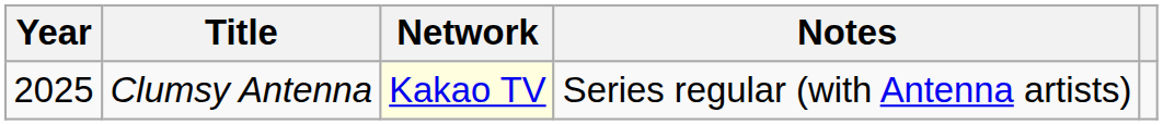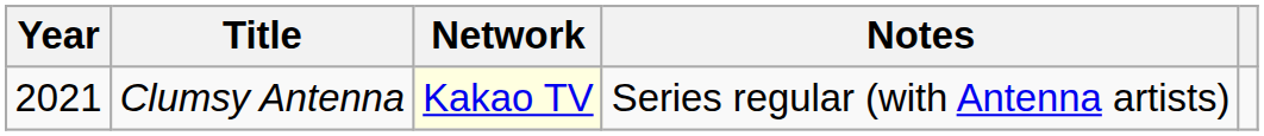Clumsy Antenna | Year: 2025 -> 2021
